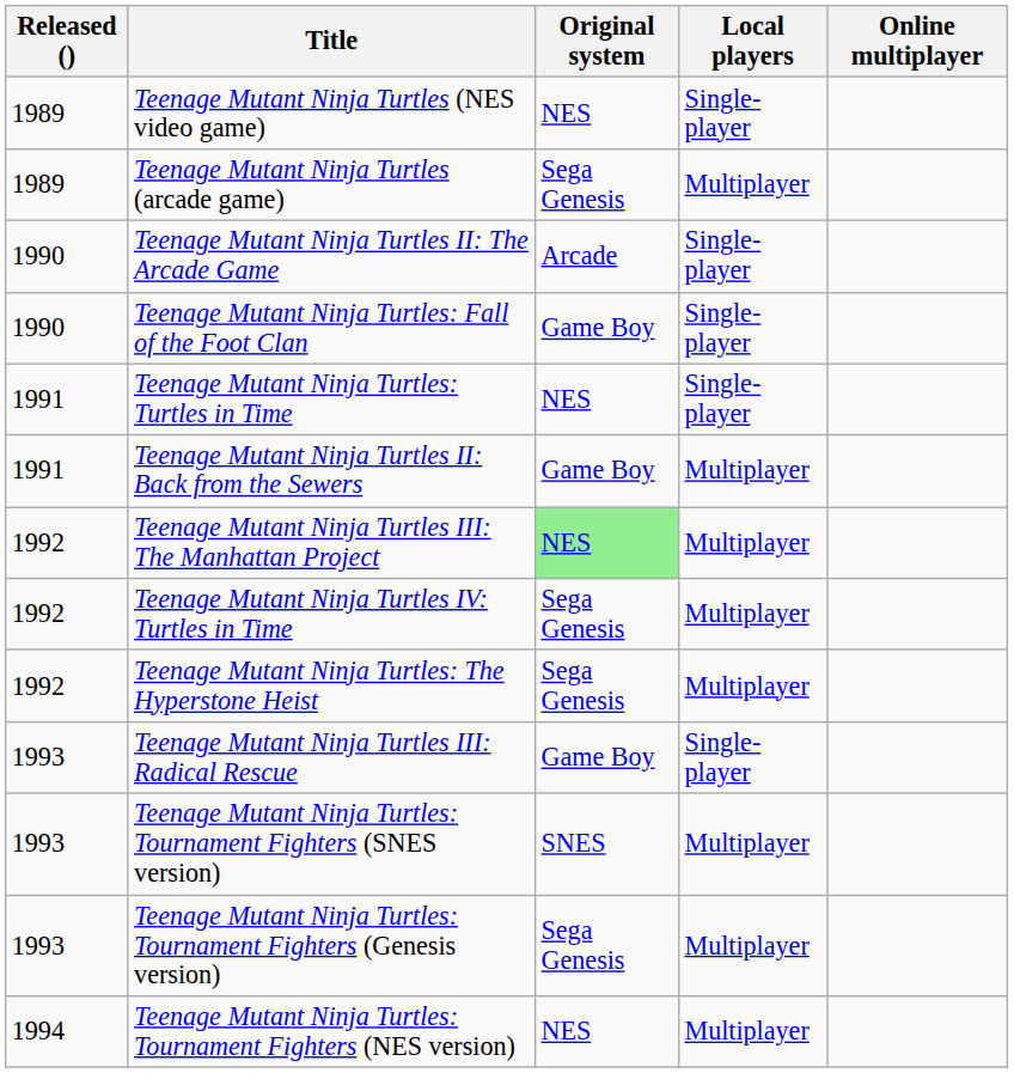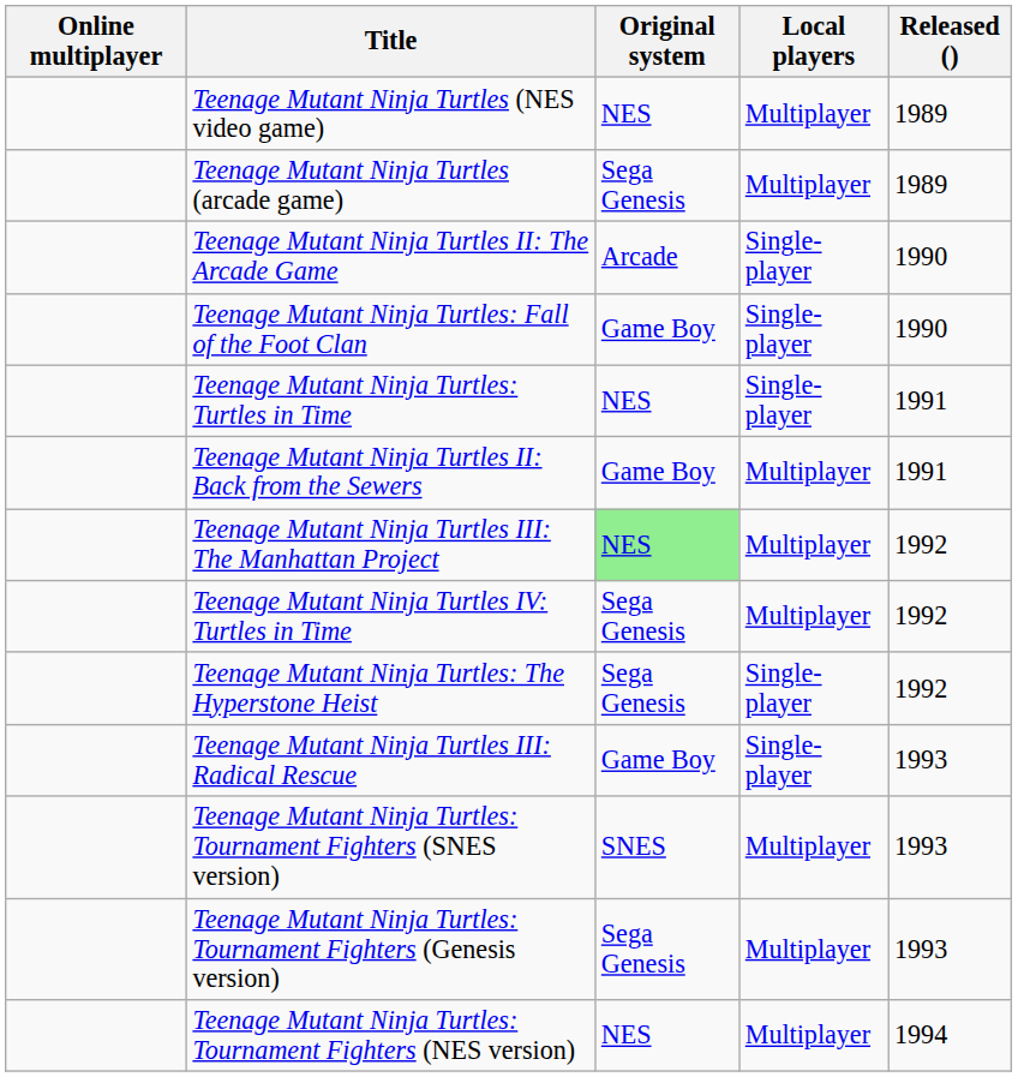columns swapped: Released () <-> Online multiplayer
Teenage Mutant Ninja Turtles (NES video game) | Local players: Single-player -> Multiplayer
Teenage Mutant Ninja Turtles: The Hyperstone Heist | Local players: Multiplayer -> Single-player
